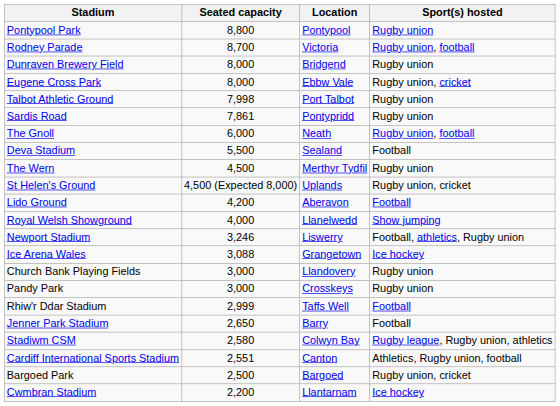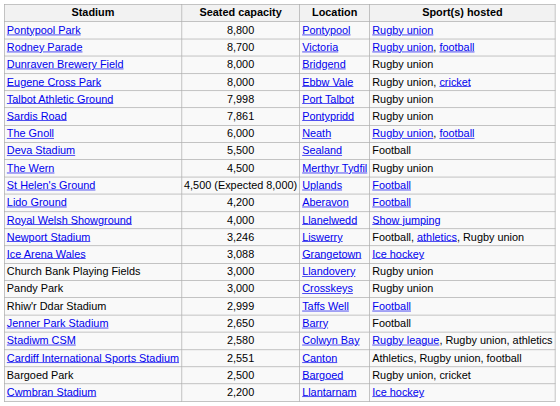St Helen's Ground | Sport(s) hosted: Rugby union, cricket -> Football
